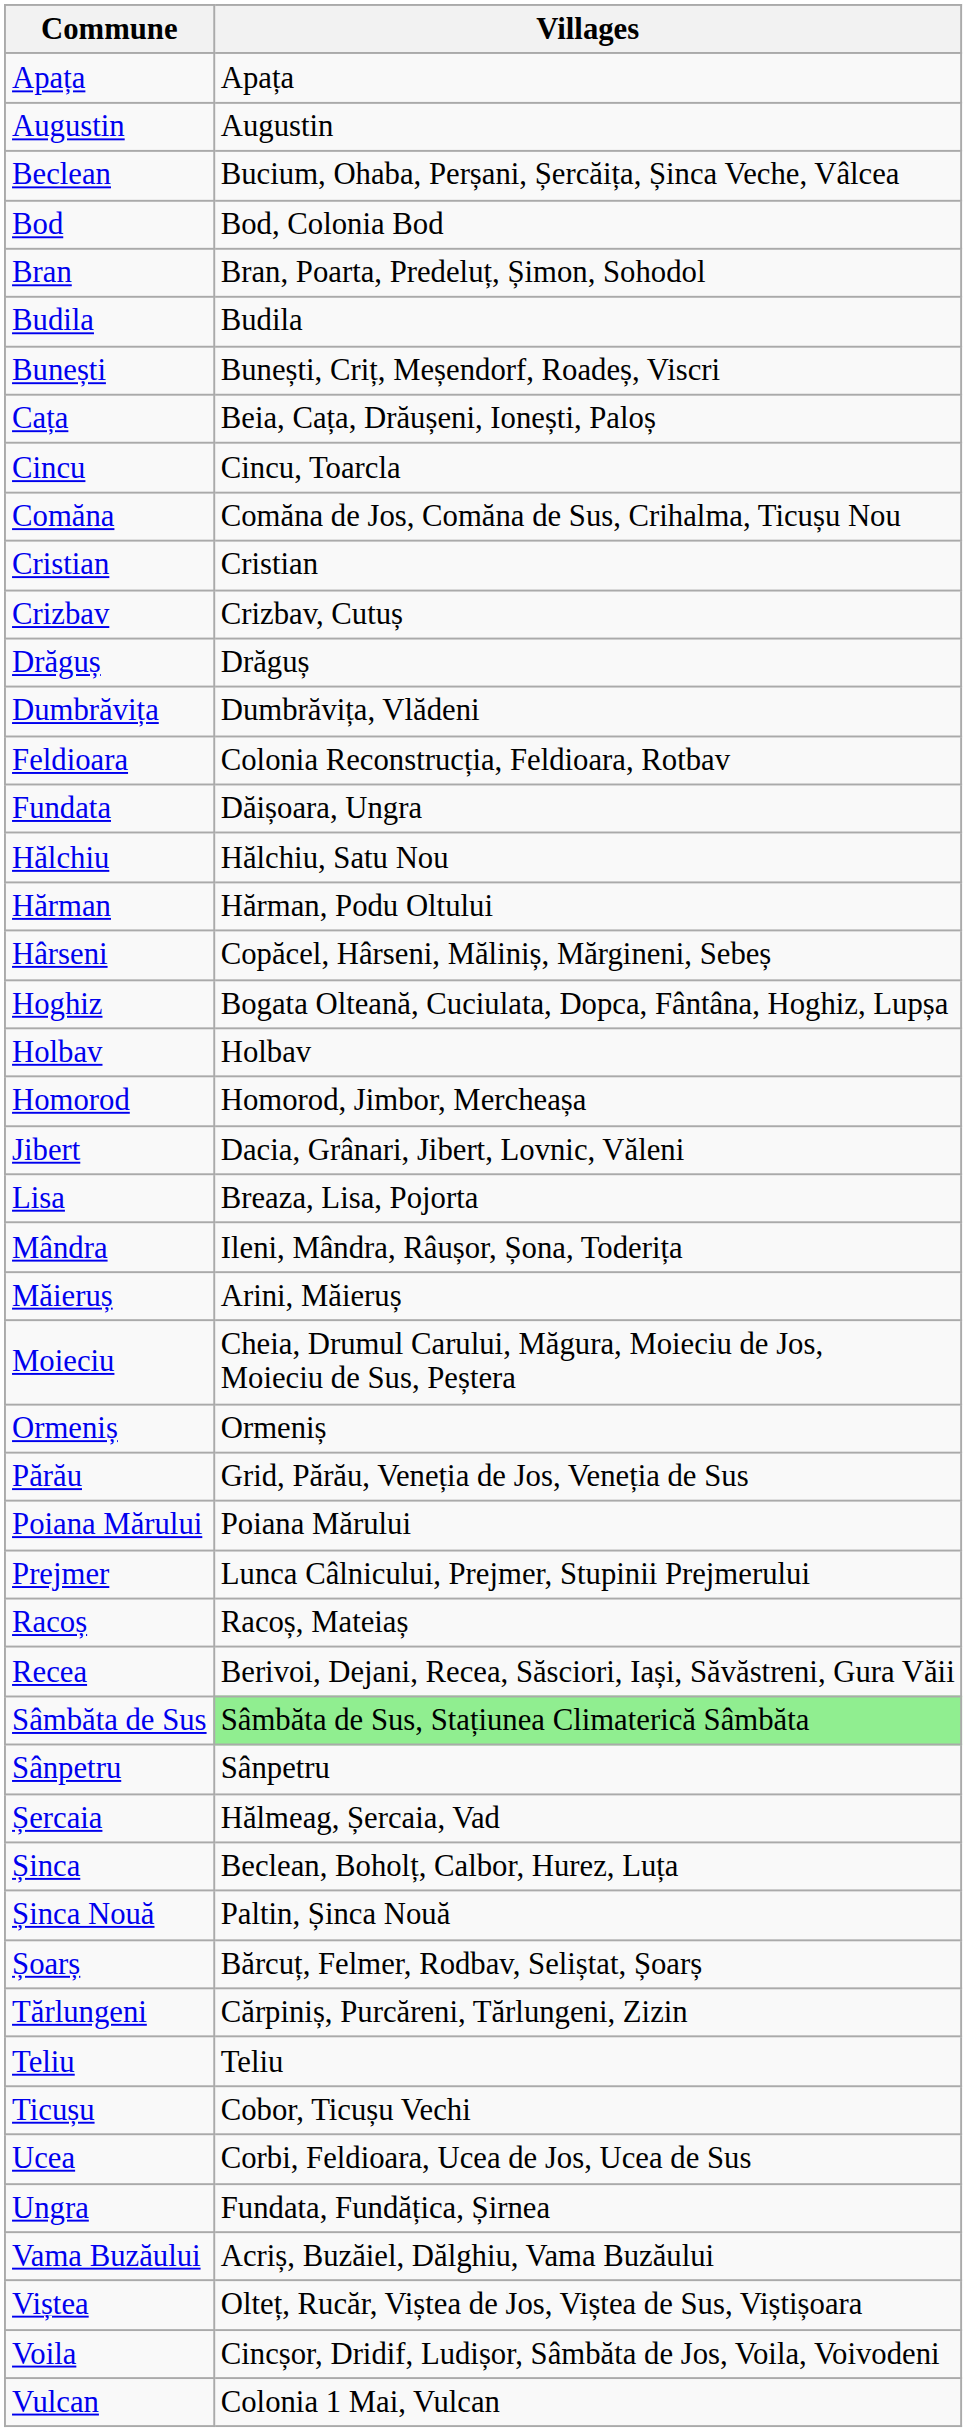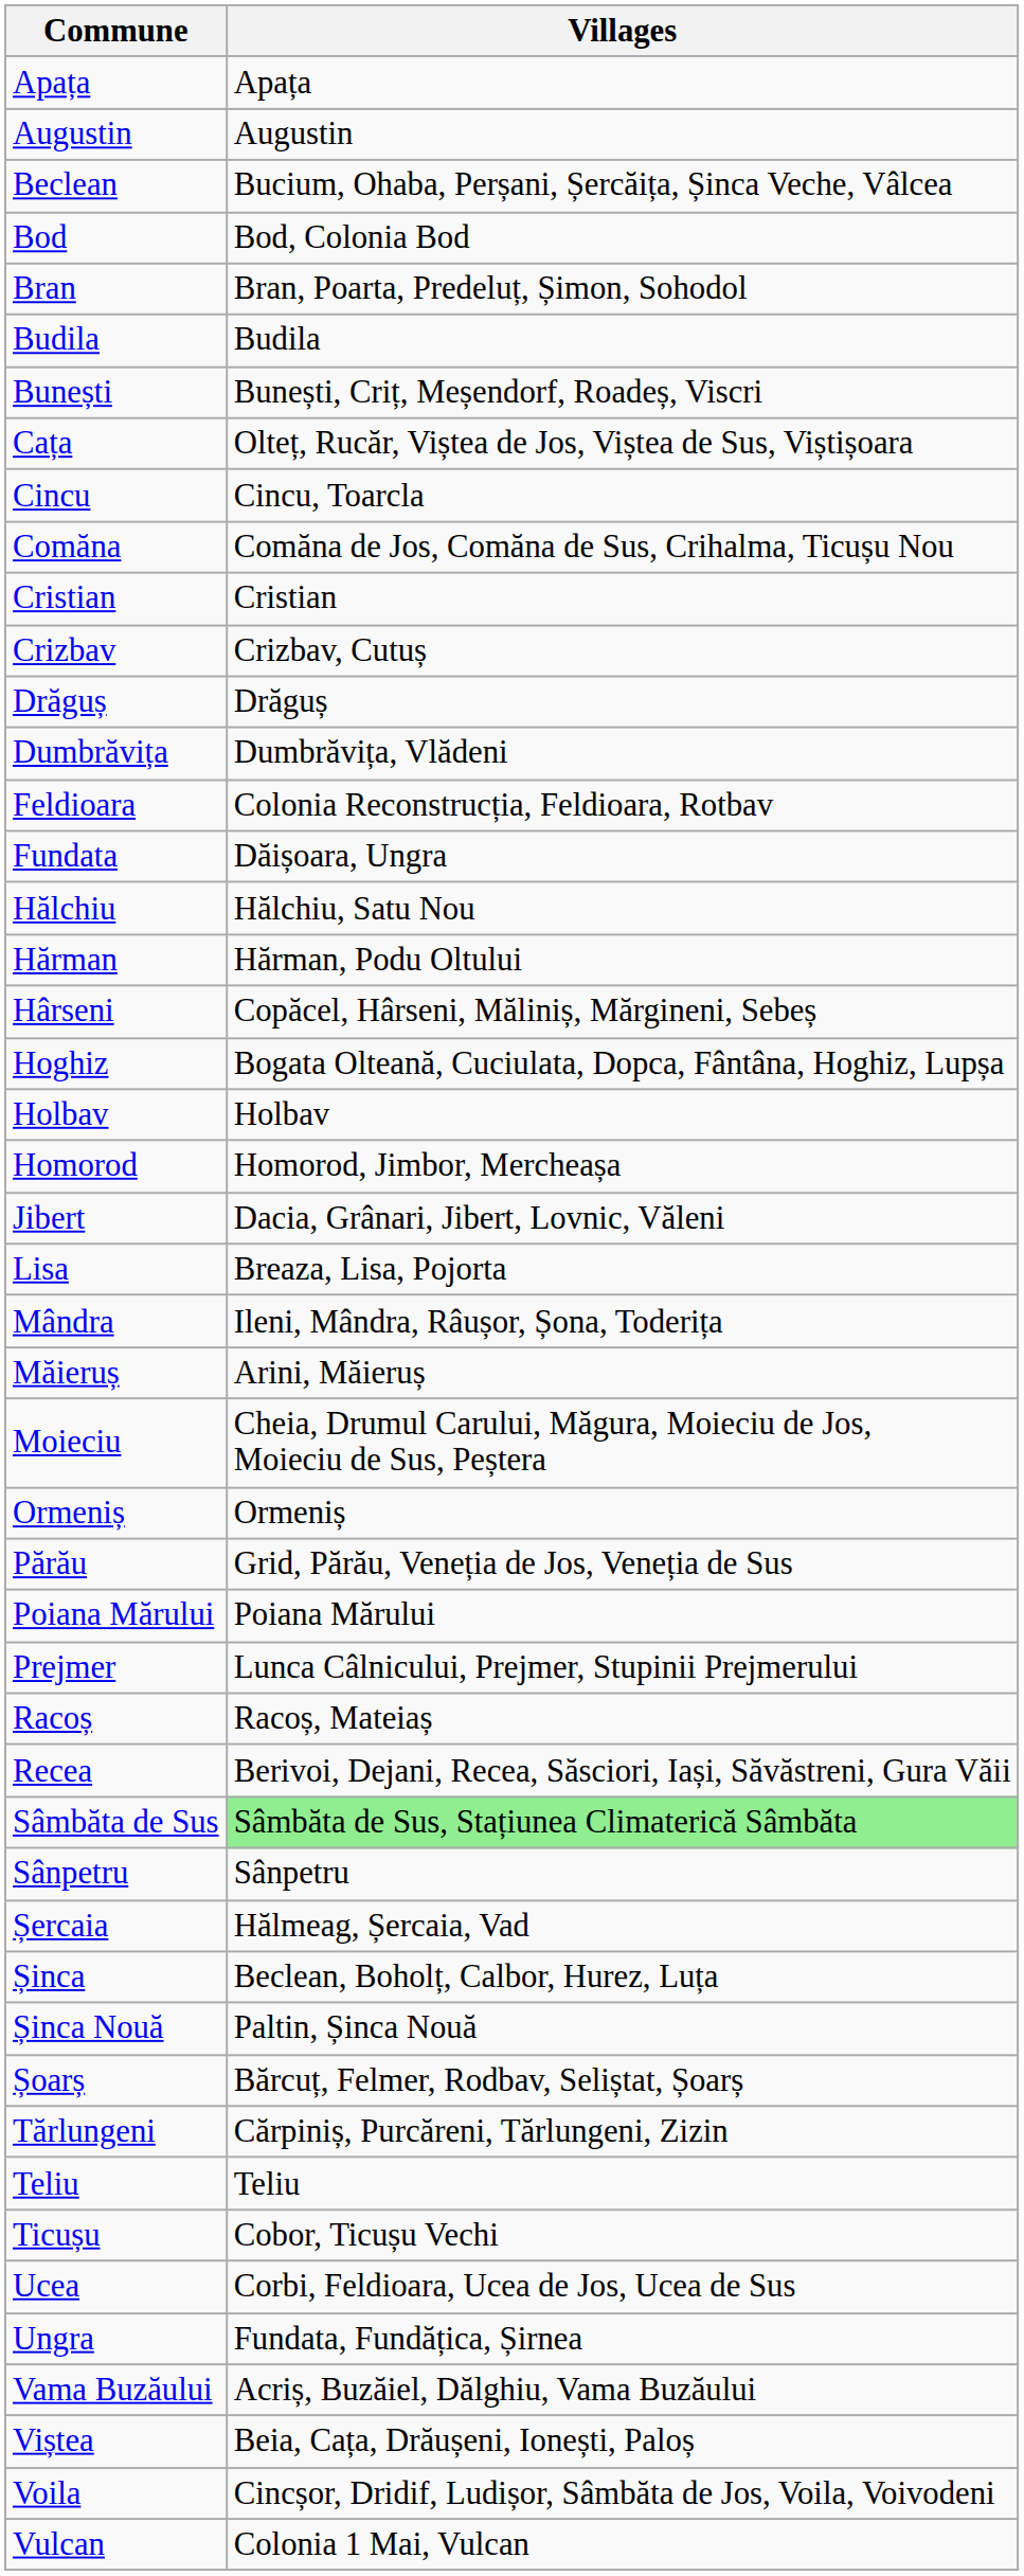Cața | column 2: Beia, Cața, Drăușeni, Ionești, Paloș -> Olteț, Rucăr, Viștea de Jos, Viștea de Sus, Viștișoara
Viștea | column 2: Olteț, Rucăr, Viștea de Jos, Viștea de Sus, Viștișoara -> Beia, Cața, Drăușeni, Ionești, Paloș
